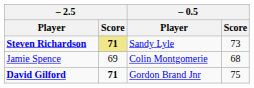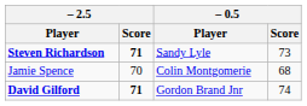Steven Richardson | – 2.5 / Score: khaki background -> no background
Jamie Spence | – 2.5 / Score: 69 -> 70
David Gilford | – 0.5 / Score: 75 -> 74
